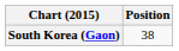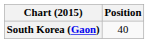South Korea (Gaon) | Position: 38 -> 40
